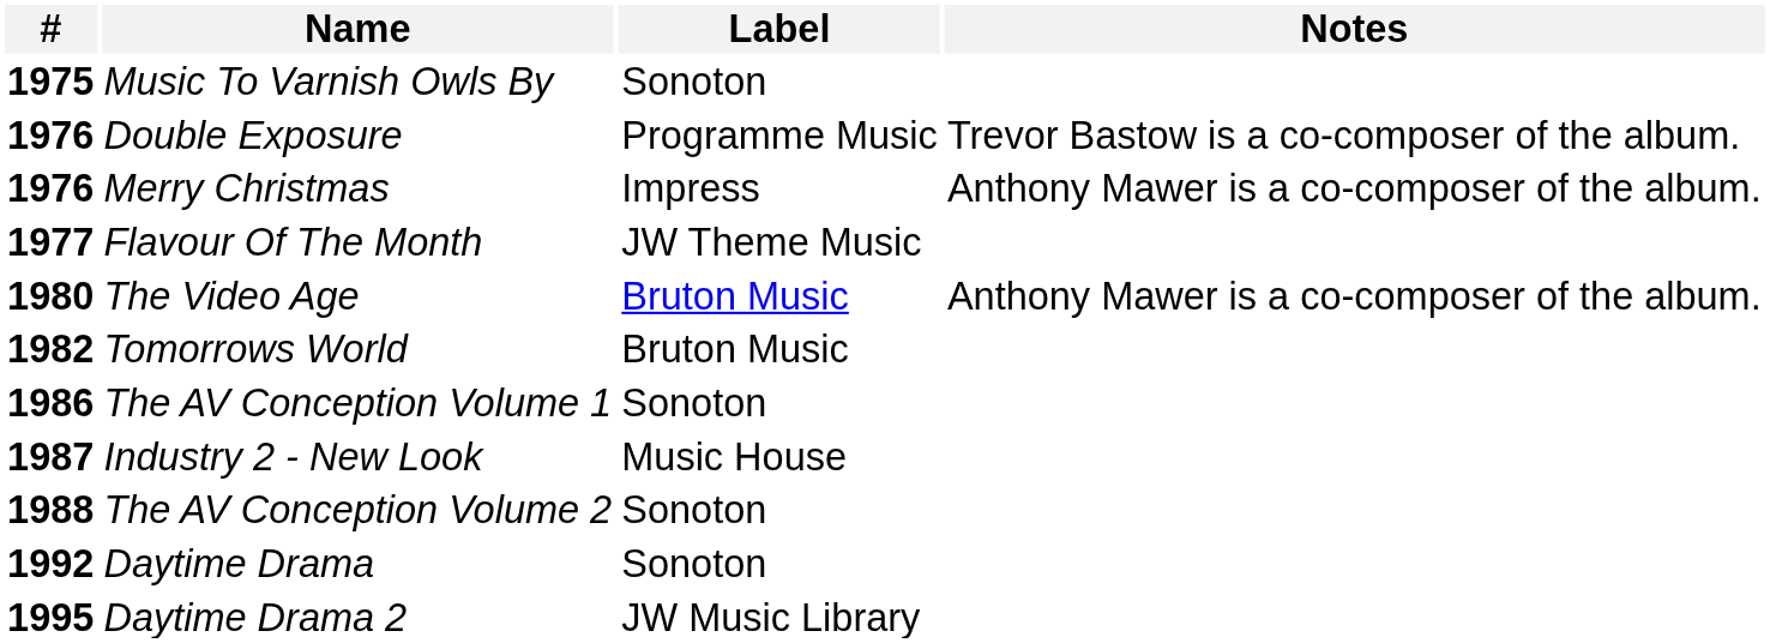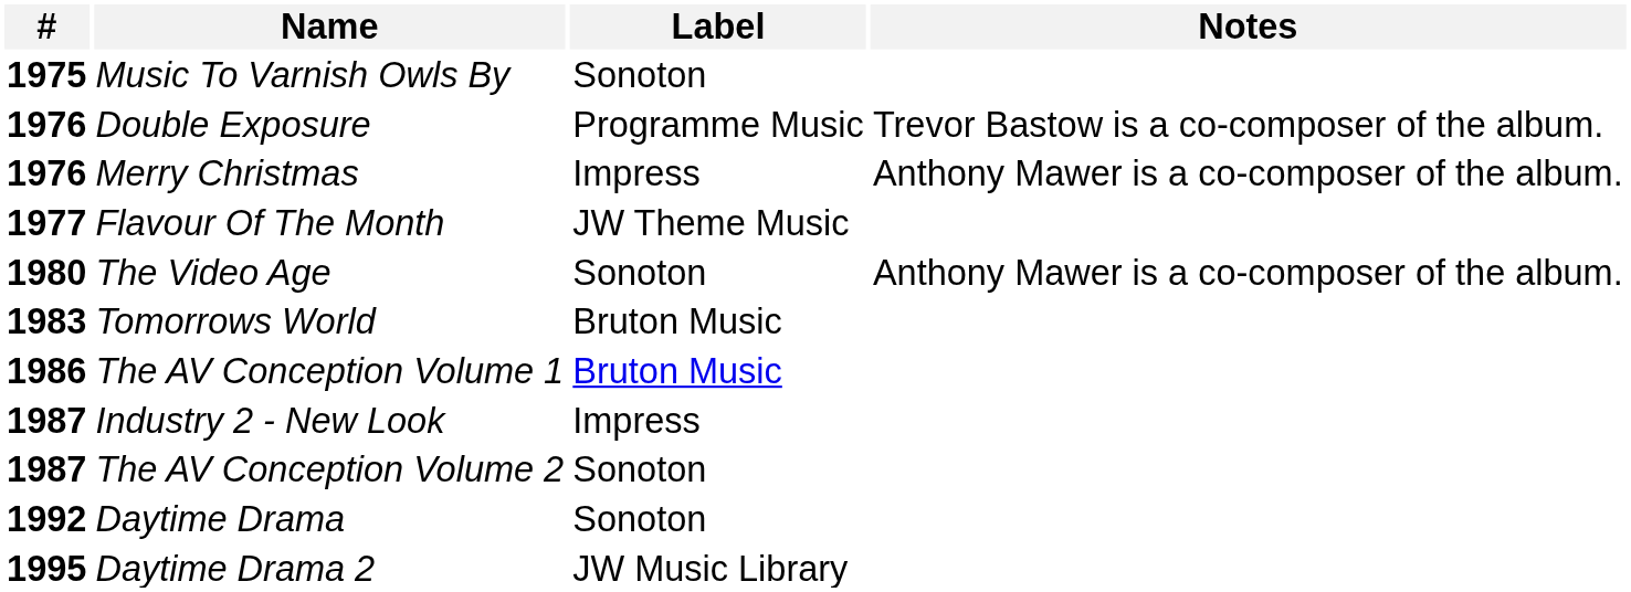The Video Age | Label: Bruton Music -> Sonoton
Tomorrows World | #: 1982 -> 1983
The AV Conception Volume 1 | Label: Sonoton -> Bruton Music
Industry 2 - New Look | Label: Music House -> Impress
The AV Conception Volume 2 | #: 1988 -> 1987
